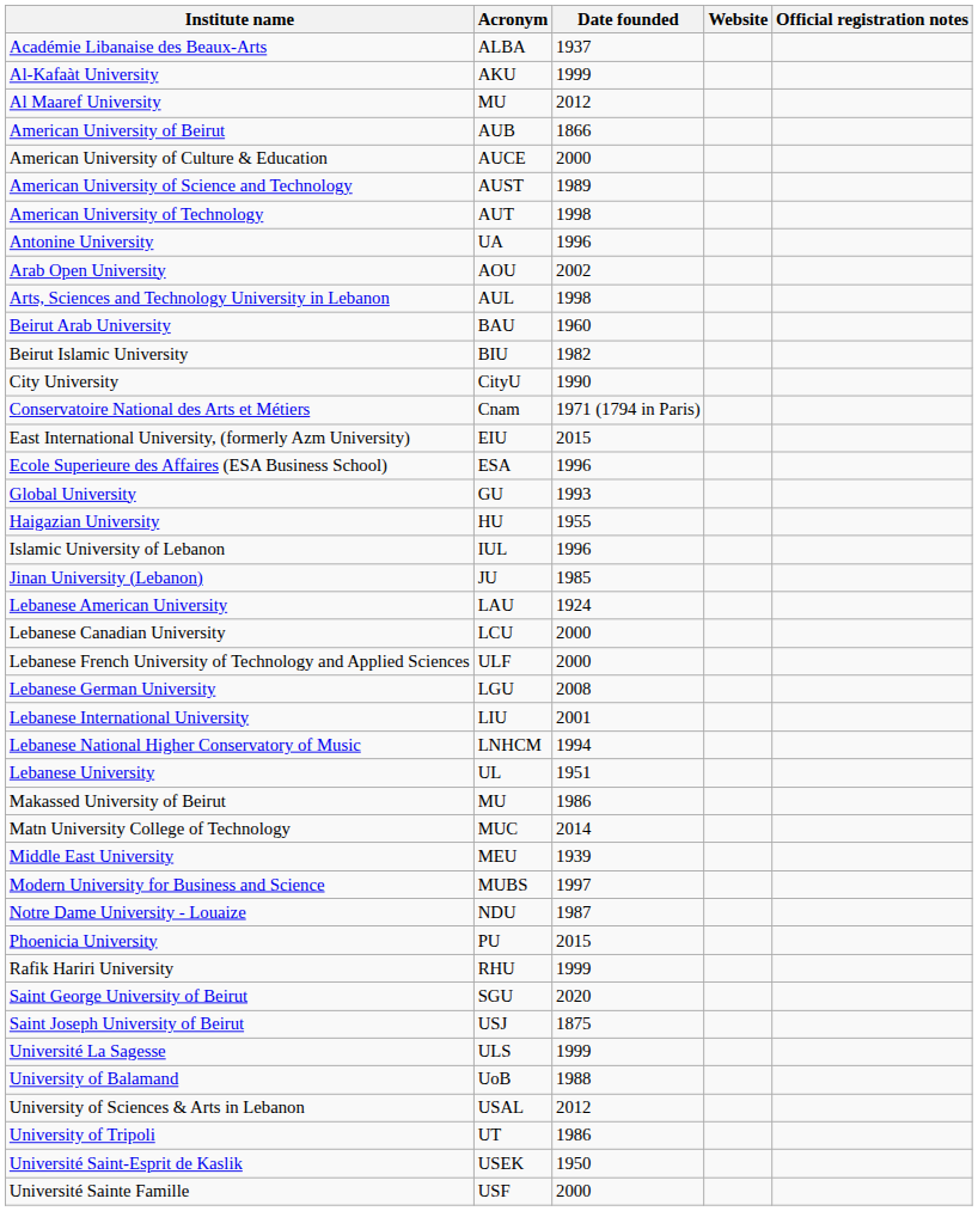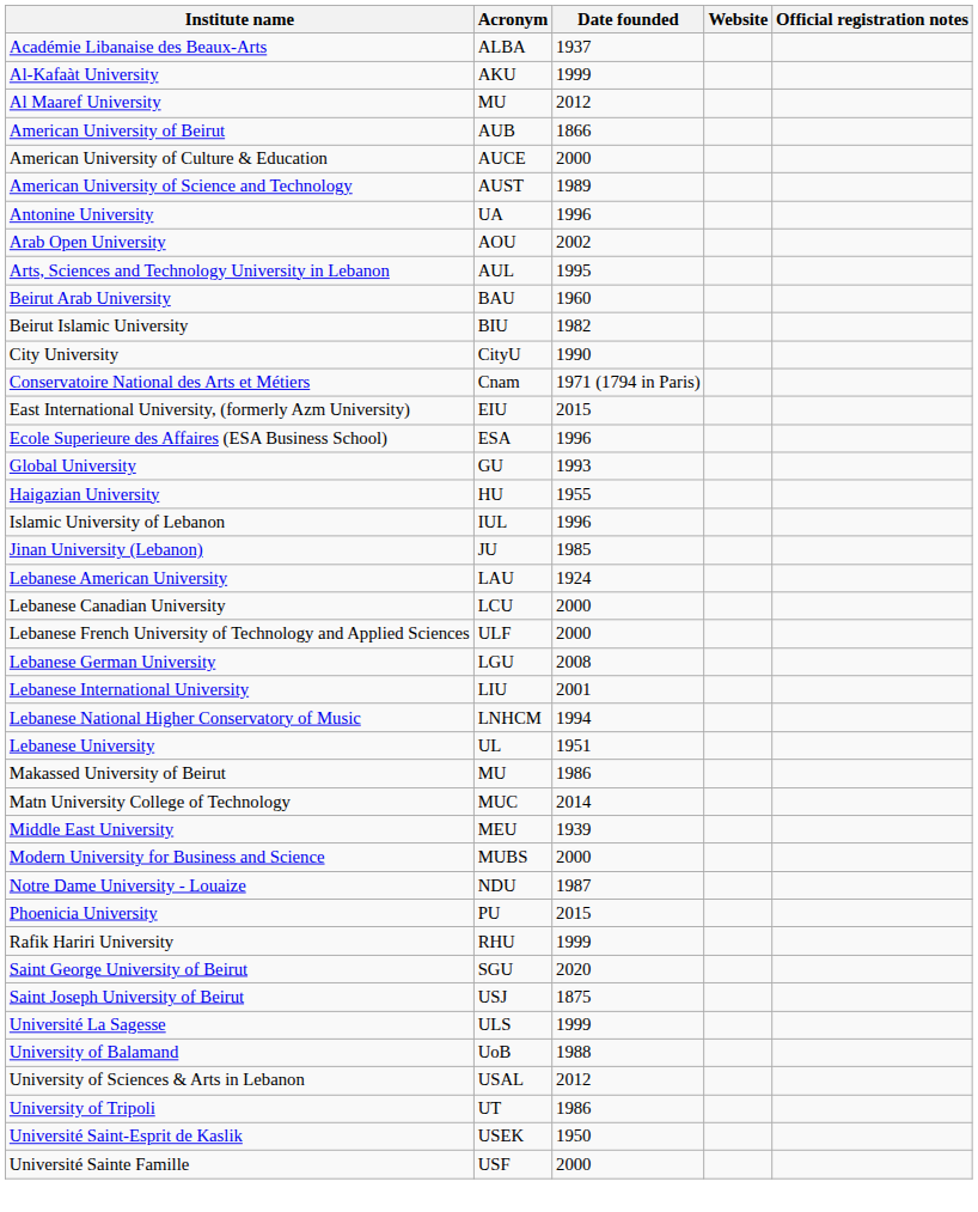- row: American University of Technology | AUT | 1998
Arts, Sciences and Technology University in Lebanon | Date founded: 1998 -> 1995
Modern University for Business and Science | Date founded: 1997 -> 2000
